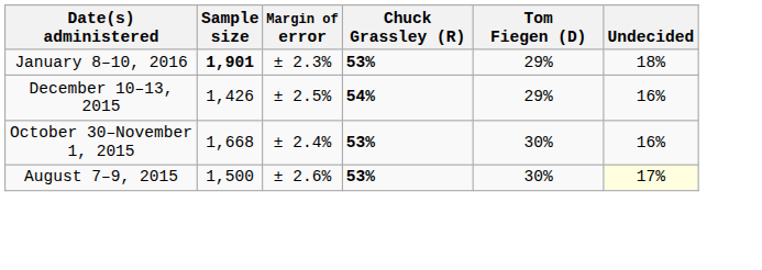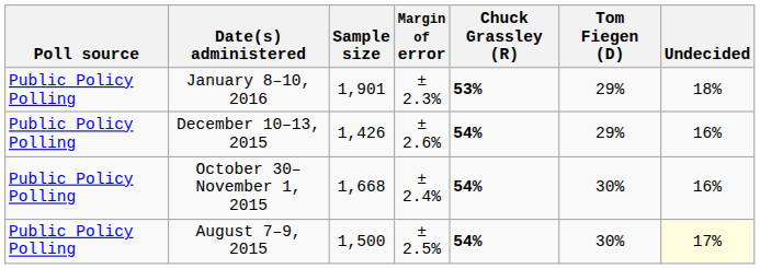+ column: Poll source | Public Policy Polling | Public Policy Polling | Public Policy Polling | Public Policy Polling
January 8–10, 2016 | Sample size: bold -> normal
December 10–13, 2015 | Margin of error: ± 2.5% -> ± 2.6%
October 30–November 1, 2015 | Chuck Grassley (R): 53% -> 54%
August 7–9, 2015 | Margin of error: ± 2.6% -> ± 2.5%
August 7–9, 2015 | Chuck Grassley (R): 53% -> 54%
